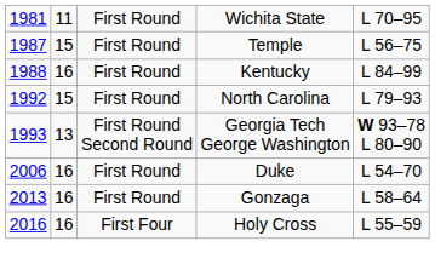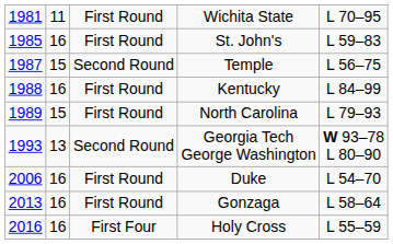+ row: 1985 | 16 | First Round | St. John's | L 59–83
Temple | column 3: First Round -> Second Round
North Carolina | column 1: 1992 -> 1989
Georgia Tech George Washington | column 3: First Round Second Round -> Second Round
